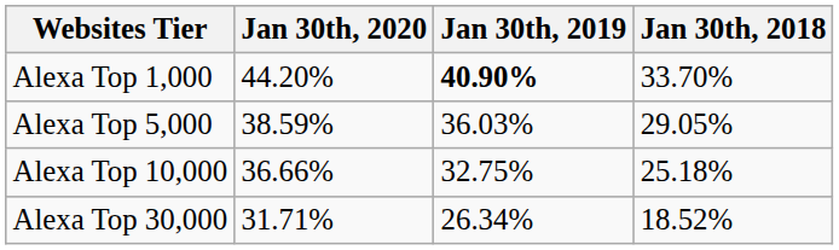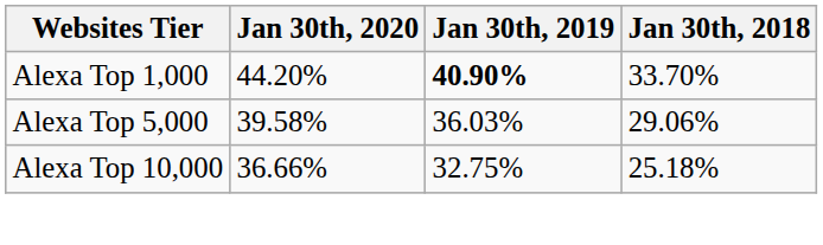Alexa Top 5,000 | Jan 30th, 2020: 38.59% -> 39.58%
Alexa Top 5,000 | Jan 30th, 2018: 29.05% -> 29.06%
- row: Alexa Top 30,000 | 31.71% | 26.34% | 18.52%
